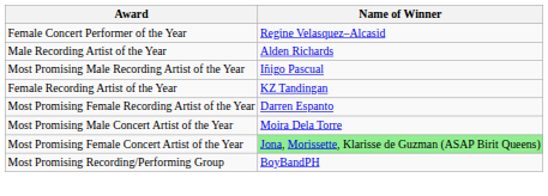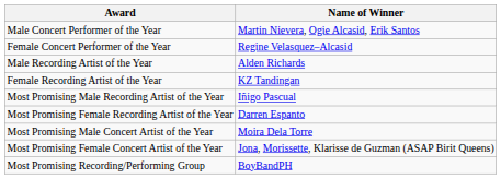+ row: Male Concert Performer of the Year | Martin Nievera, Ogie Alcasid, Erik Santos
rows swapped: Female Recording Artist of the Year <-> Most Promising Male Recording Artist of the Year
Most Promising Female Concert Artist of the Year | Name of Winner: lightgreen background -> no background
